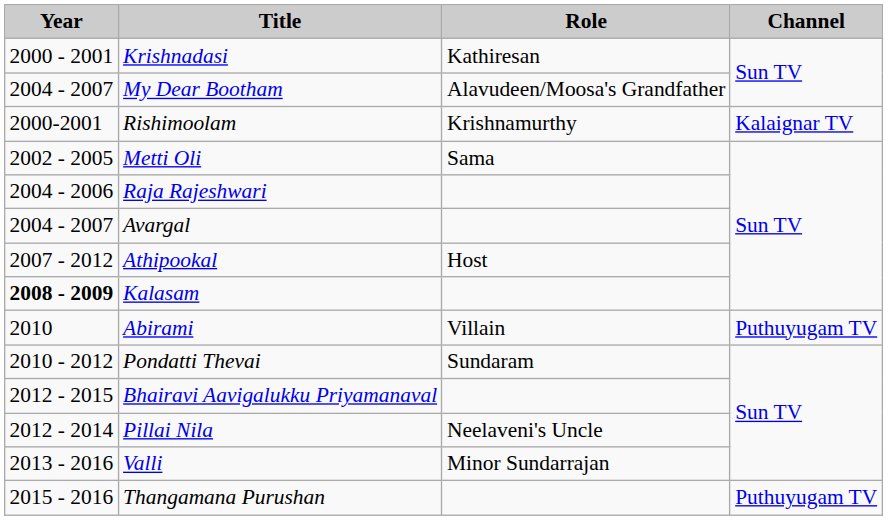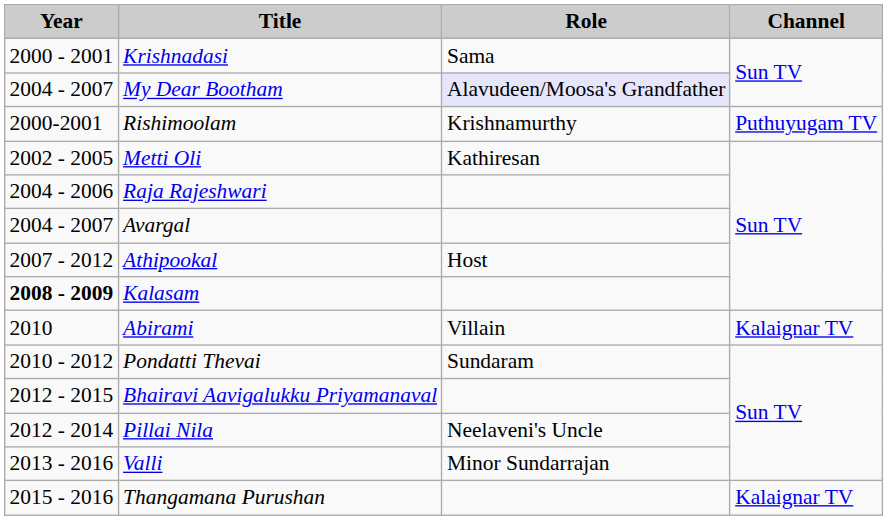Krishnadasi | Role: Kathiresan -> Sama
My Dear Bootham | Role: no background -> lavender background
Rishimoolam | Channel: Kalaignar TV -> Puthuyugam TV
Metti Oli | Role: Sama -> Kathiresan
Abirami | Channel: Puthuyugam TV -> Kalaignar TV
Thangamana Purushan | Channel: Puthuyugam TV -> Kalaignar TV
